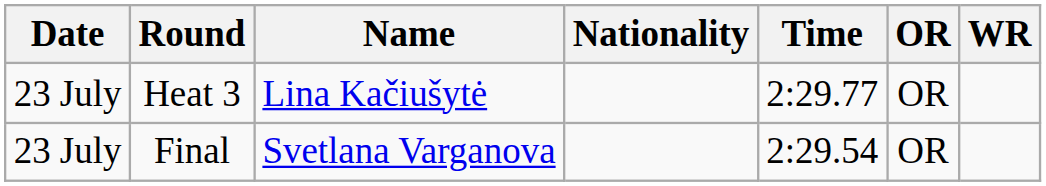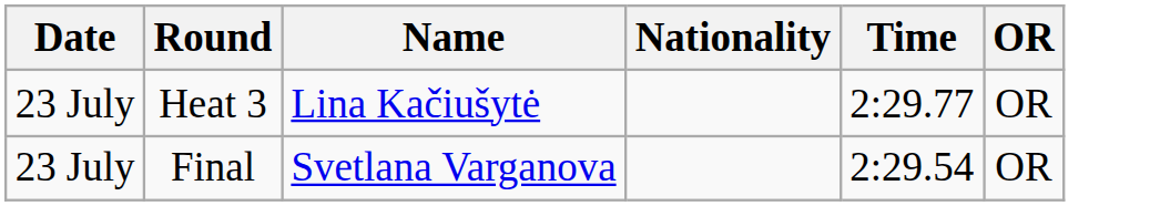- column: WR
